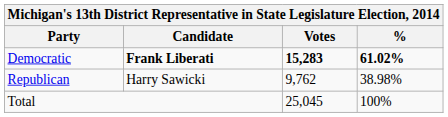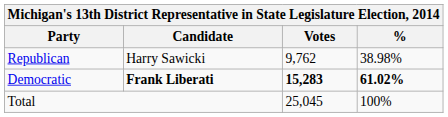rows swapped: Democratic <-> Republican
